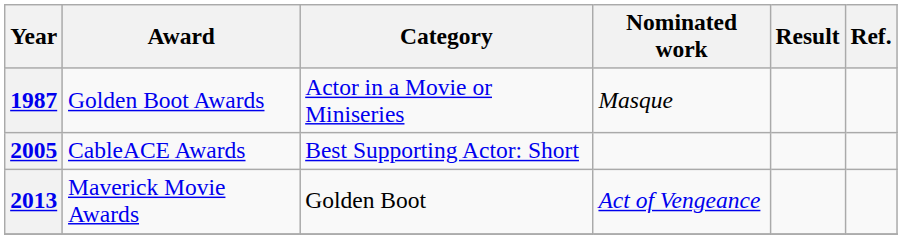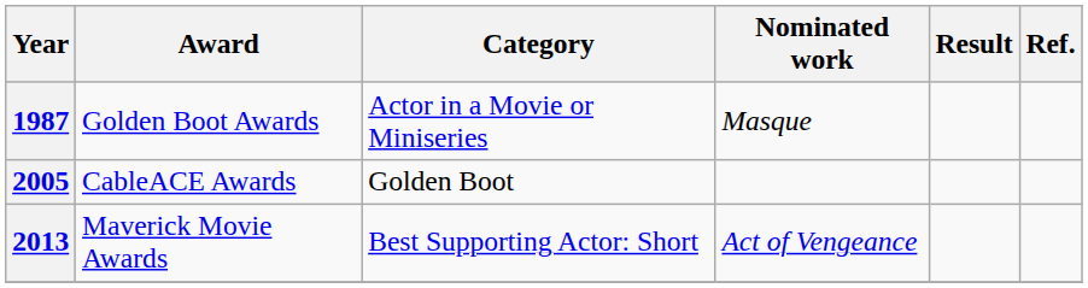2005 | Category: Best Supporting Actor: Short -> Golden Boot
2013 | Category: Golden Boot -> Best Supporting Actor: Short
